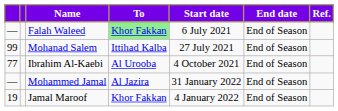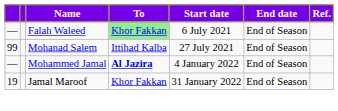- row: 77 | Ibrahim Al-Kaebi | Al Urooba | 4 October 2021 | End of Season
Mohammed Jamal | To: normal -> bold
Mohammed Jamal | Start date: 31 January 2022 -> 4 January 2022
Jamal Maroof | Start date: 4 January 2022 -> 31 January 2022
